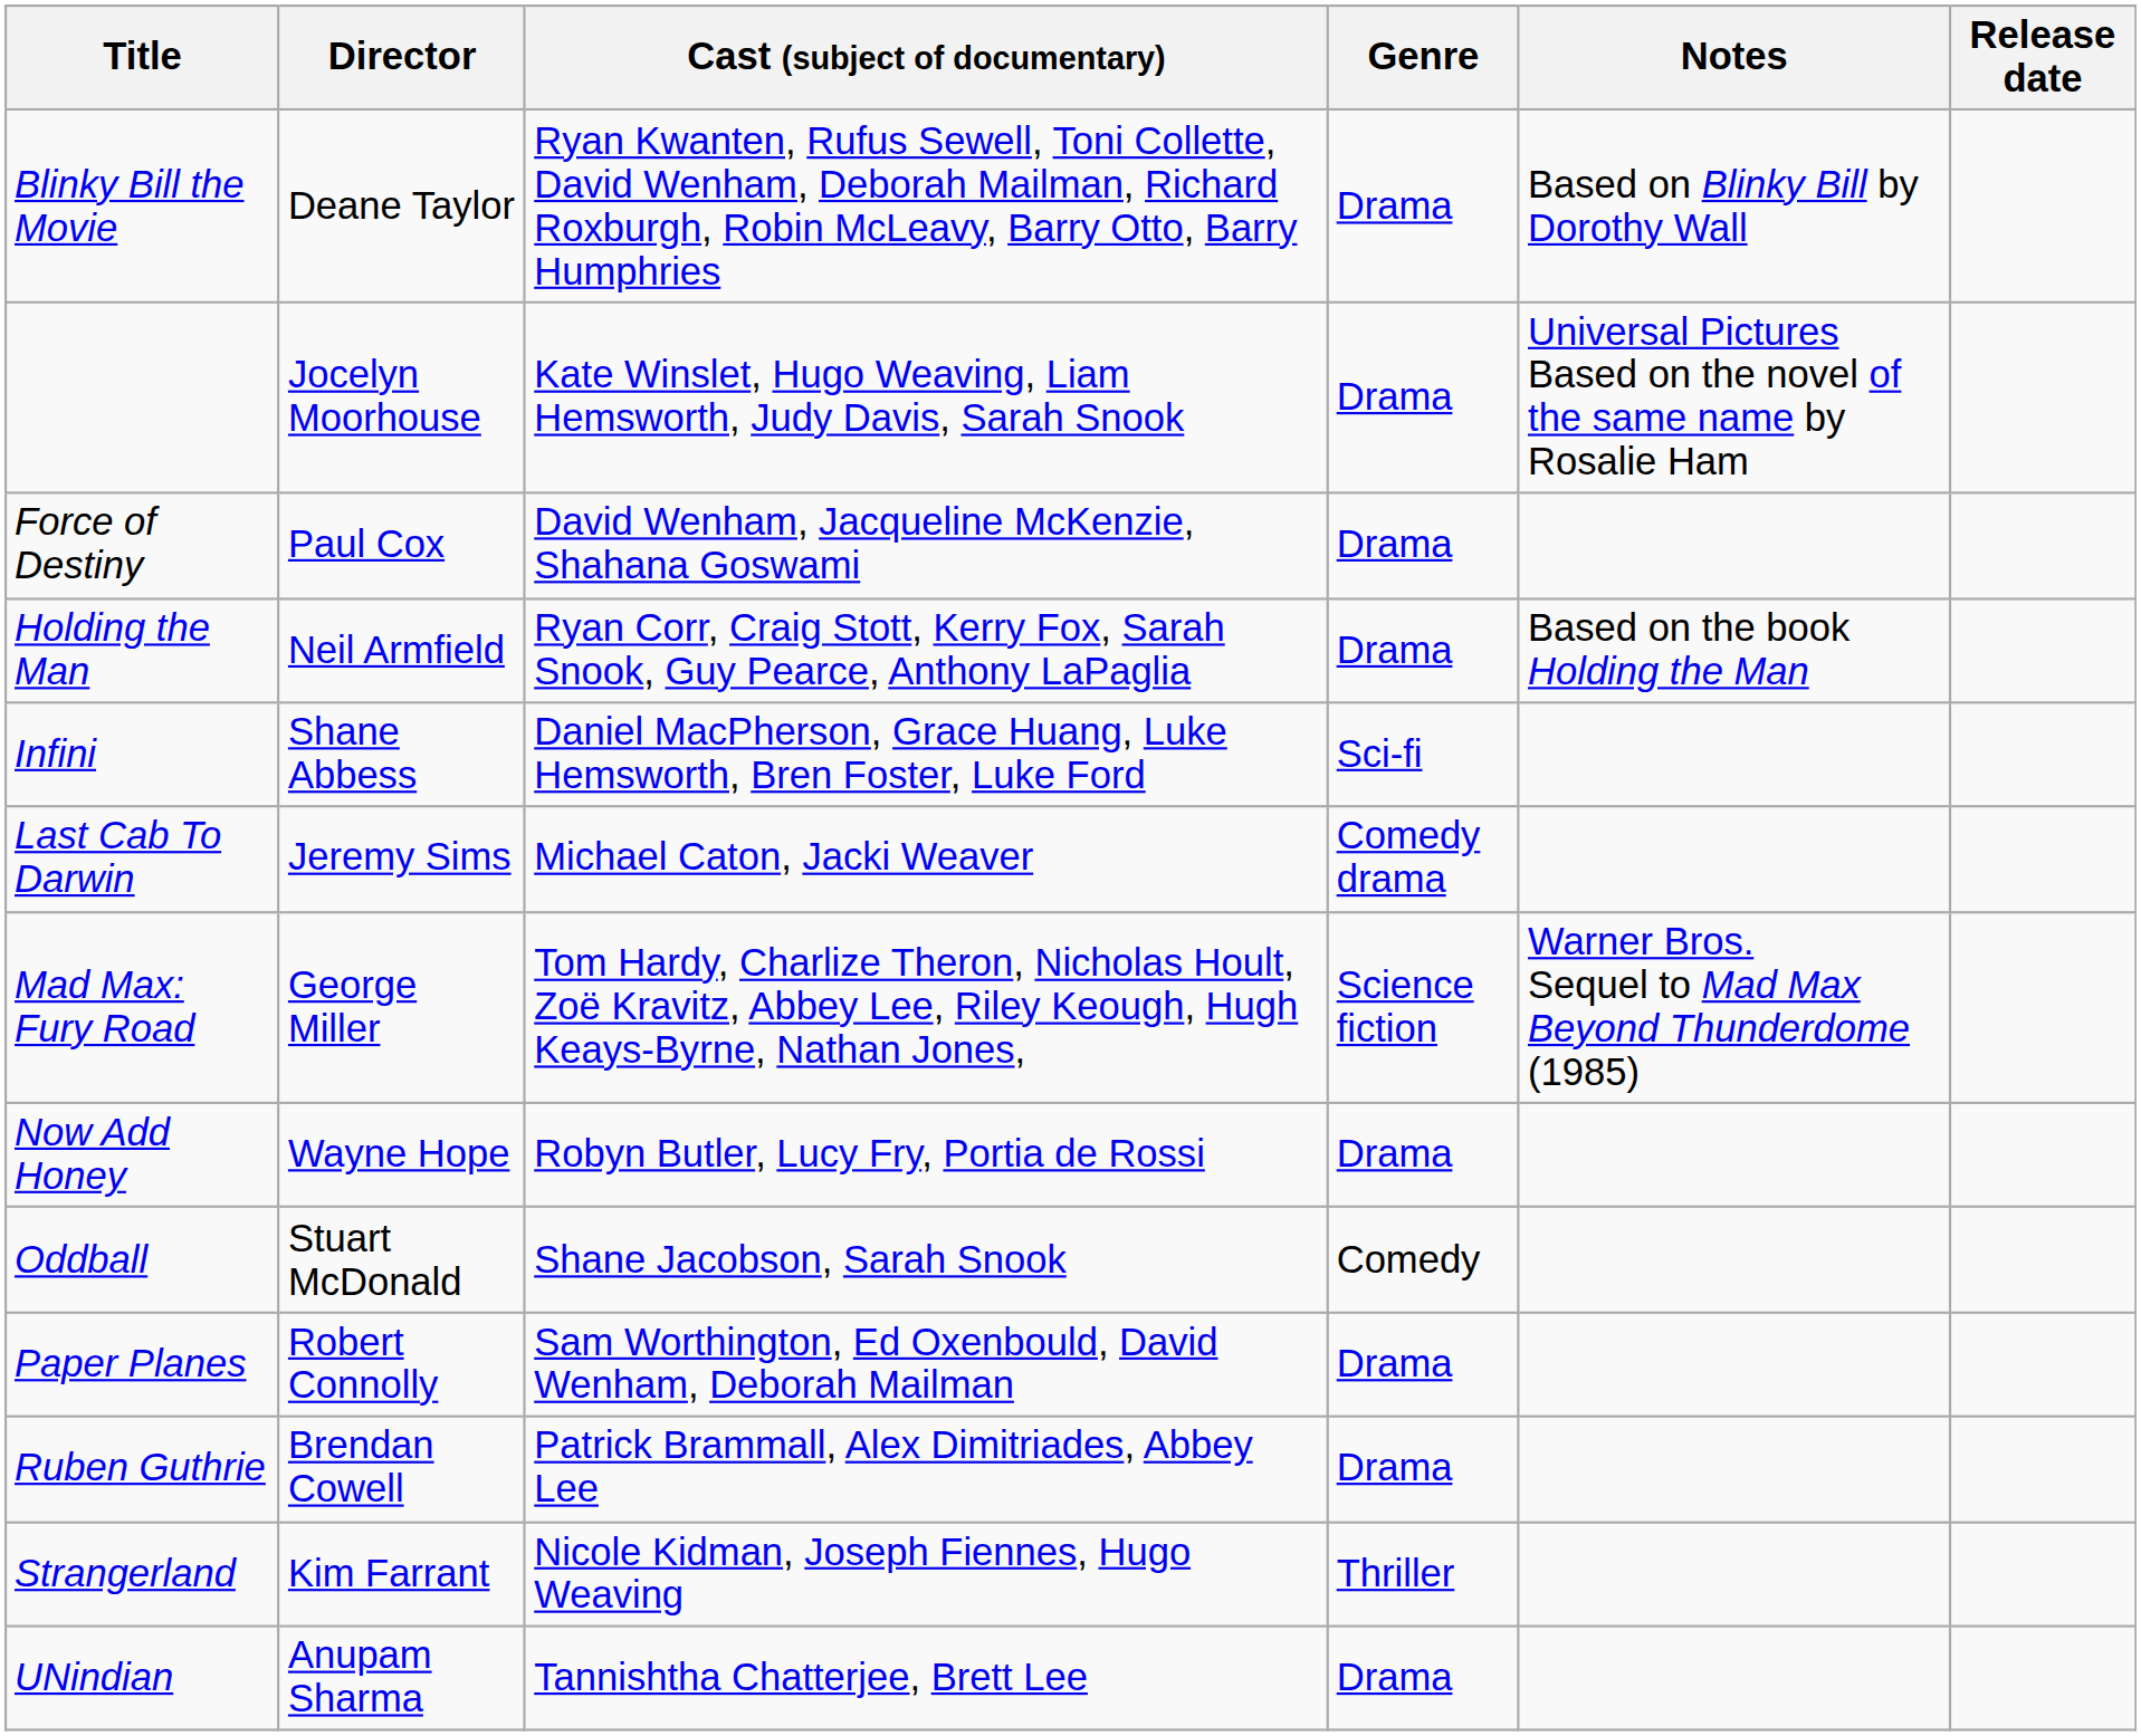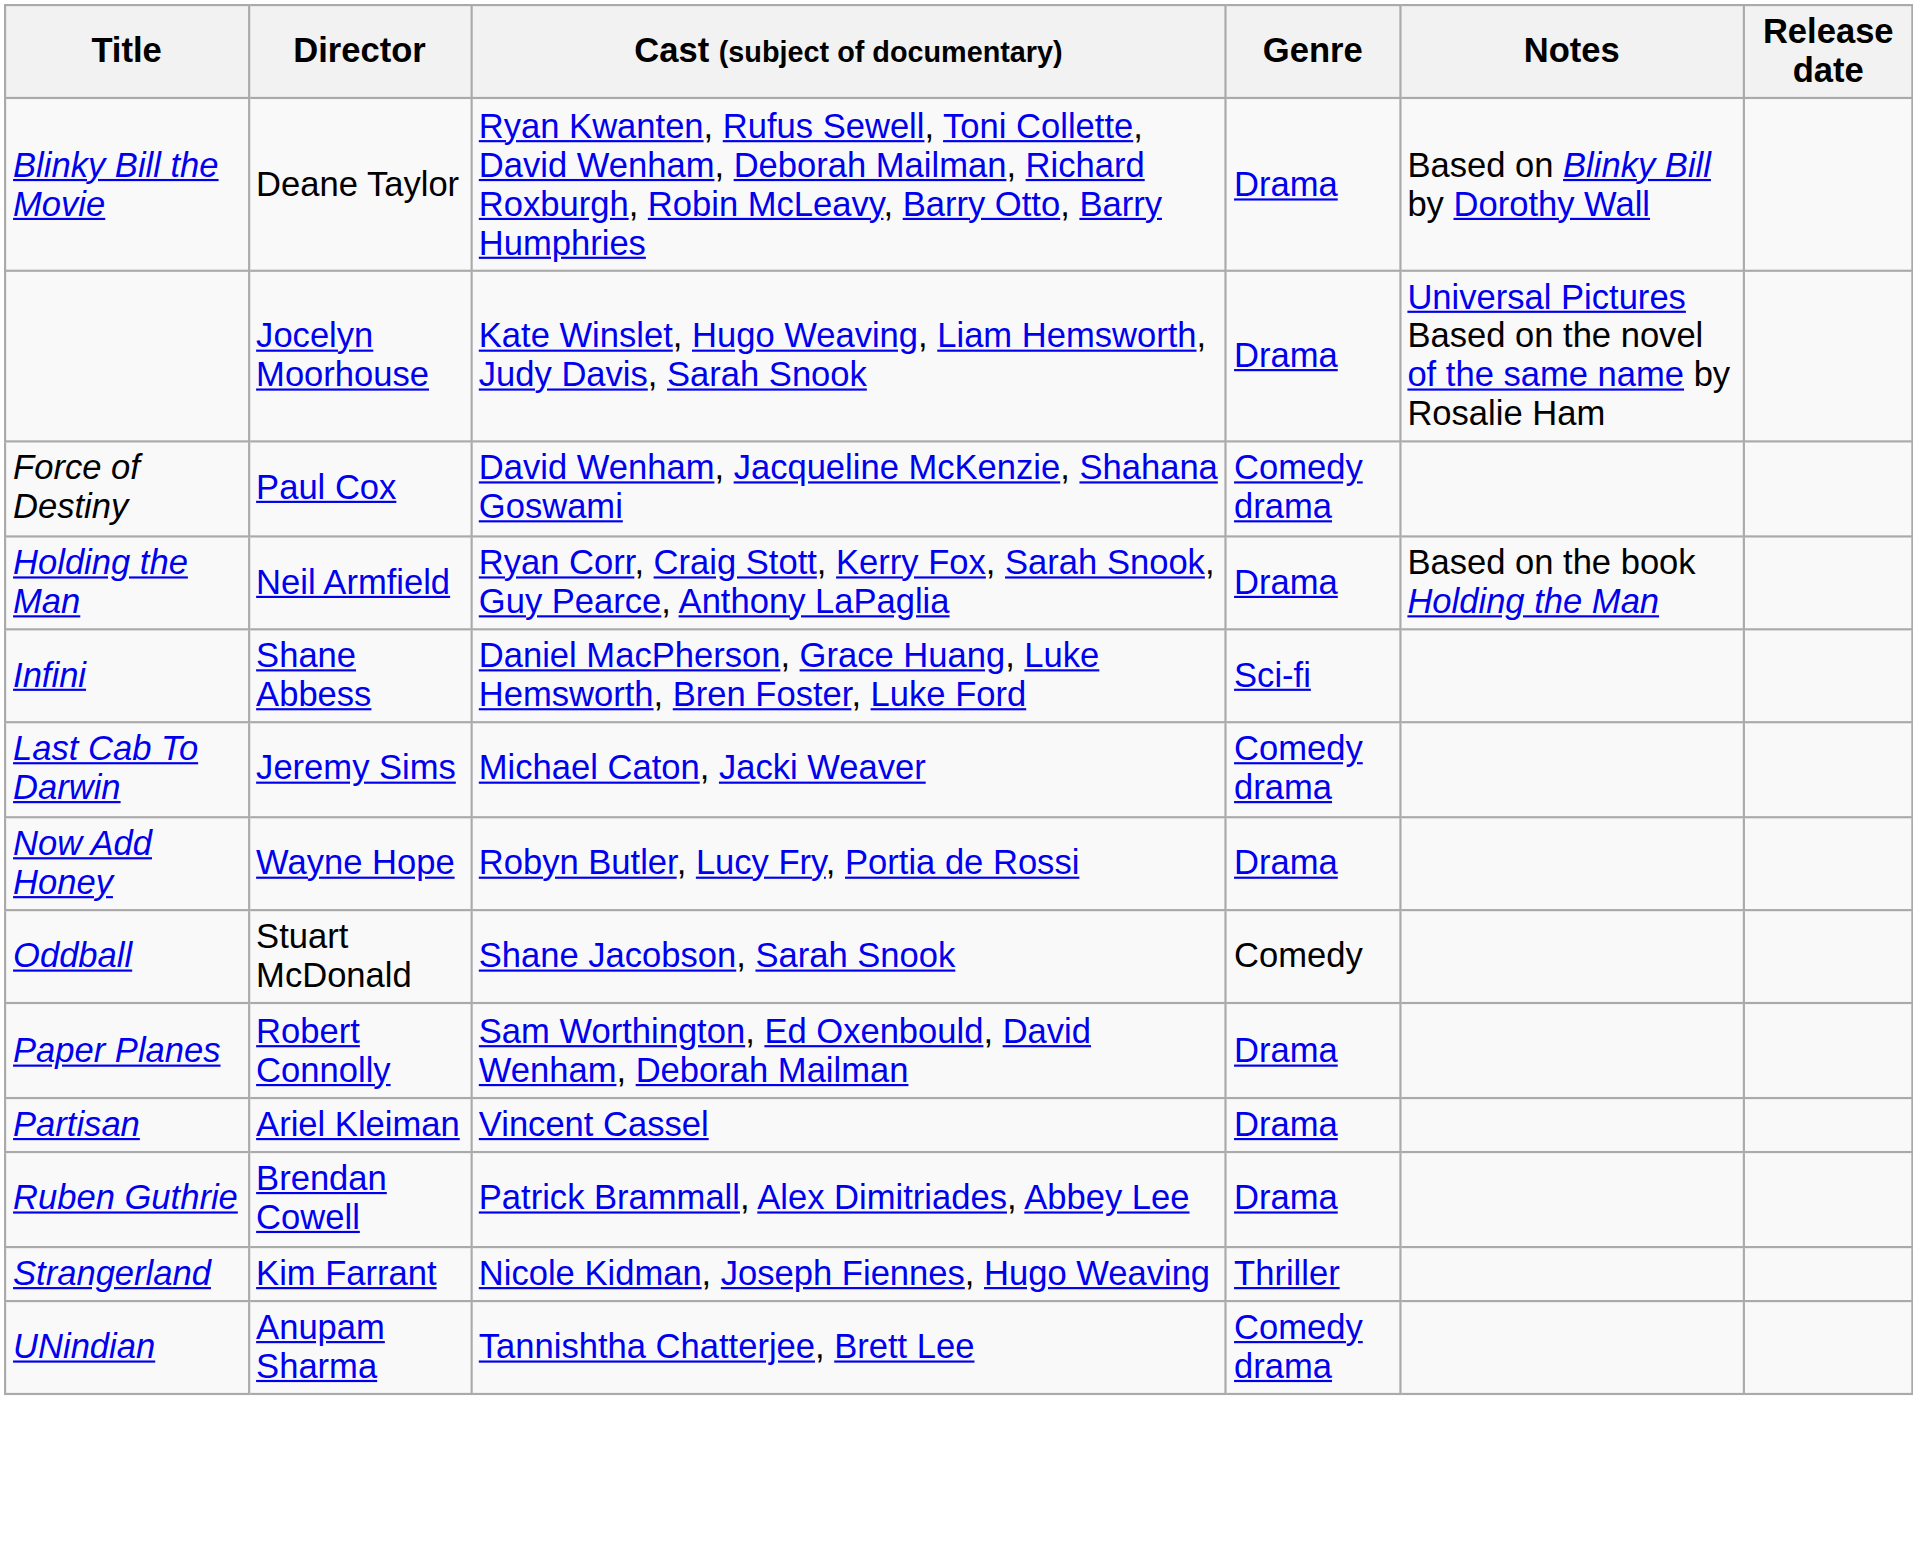Force of Destiny | Genre: Drama -> Comedy drama
- row: Mad Max: Fury Road | George Miller | Tom Hardy, Charlize Theron, Nicholas Hoult, Zoë Kravitz, Abbey Lee, Riley Keough, Hugh Keays-Byrne, Nathan Jones, | Science fiction | Warner Bros. Sequel to Mad Max Beyond Thunderdome (1985)
+ row: Partisan | Ariel Kleiman | Vincent Cassel | Drama
UNindian | Genre: Drama -> Comedy drama
